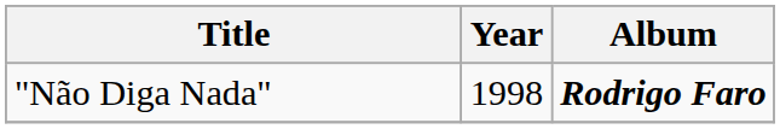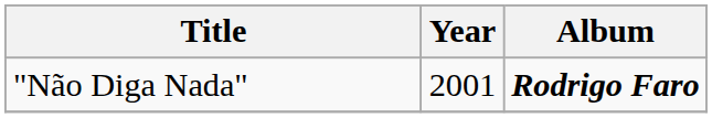"Não Diga Nada" | Year: 1998 -> 2001
